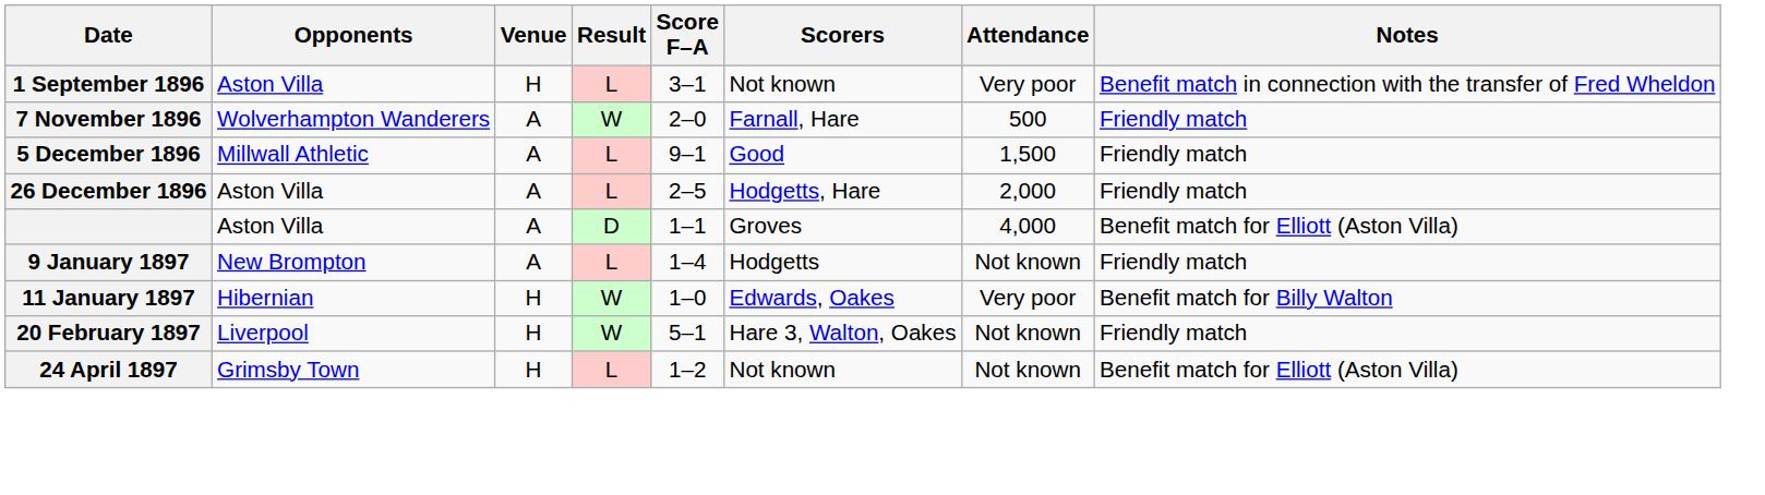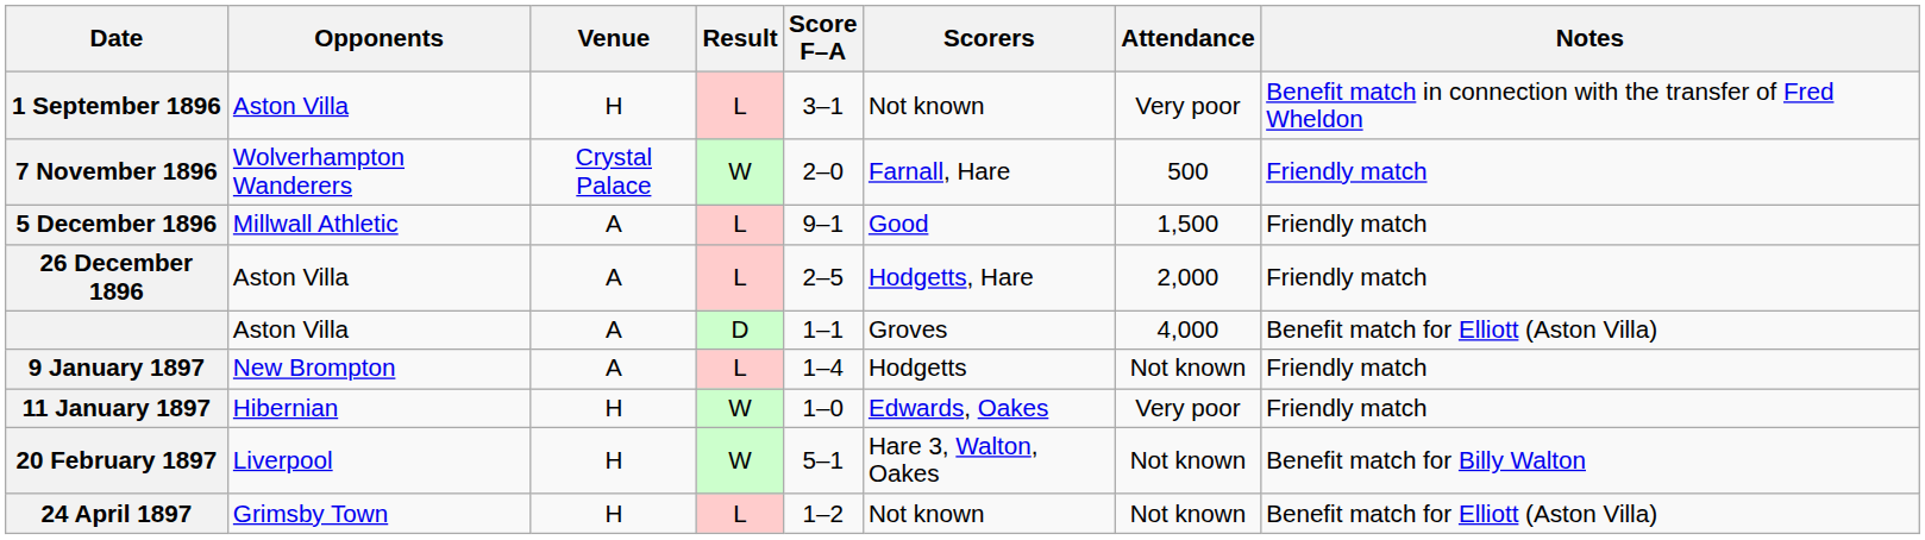7 November 1896 | Venue: A -> Crystal Palace
11 January 1897 | Notes: Benefit match for Billy Walton -> Friendly match
20 February 1897 | Notes: Friendly match -> Benefit match for Billy Walton
